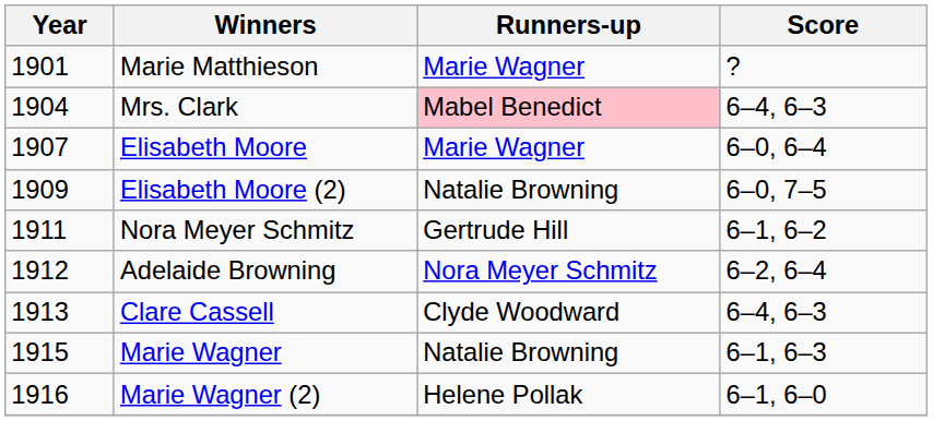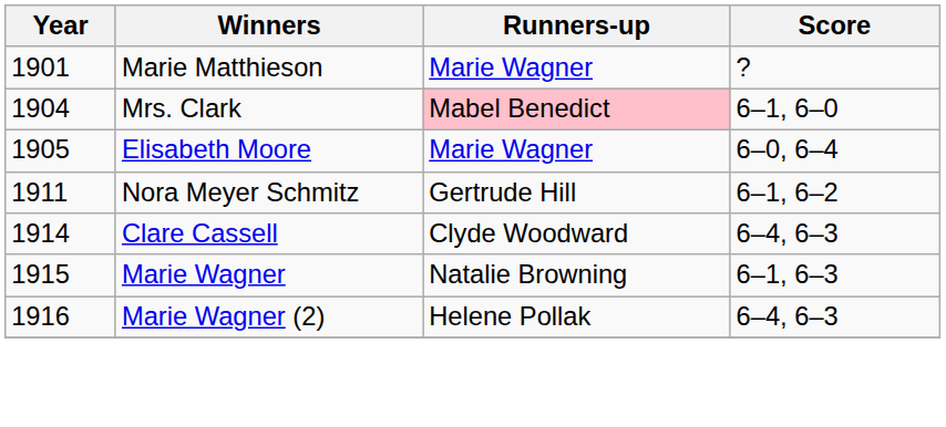Mrs. Clark | Score: 6–4, 6–3 -> 6–1, 6–0
Elisabeth Moore | Year: 1907 -> 1905
- row: 1909 | Elisabeth Moore (2) | Natalie Browning | 6–0, 7–5
- row: 1912 | Adelaide Browning | Nora Meyer Schmitz | 6–2, 6–4
Clare Cassell | Year: 1913 -> 1914
Marie Wagner (2) | Score: 6–1, 6–0 -> 6–4, 6–3
